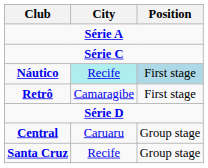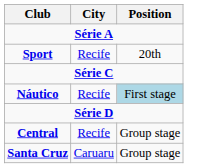+ row: Sport | Recife | 20th
Náutico | City: paleturquoise background -> no background
- row: Retrô | Camaragibe | First stage
Central | City: Caruaru -> Recife
Santa Cruz | City: Recife -> Caruaru
